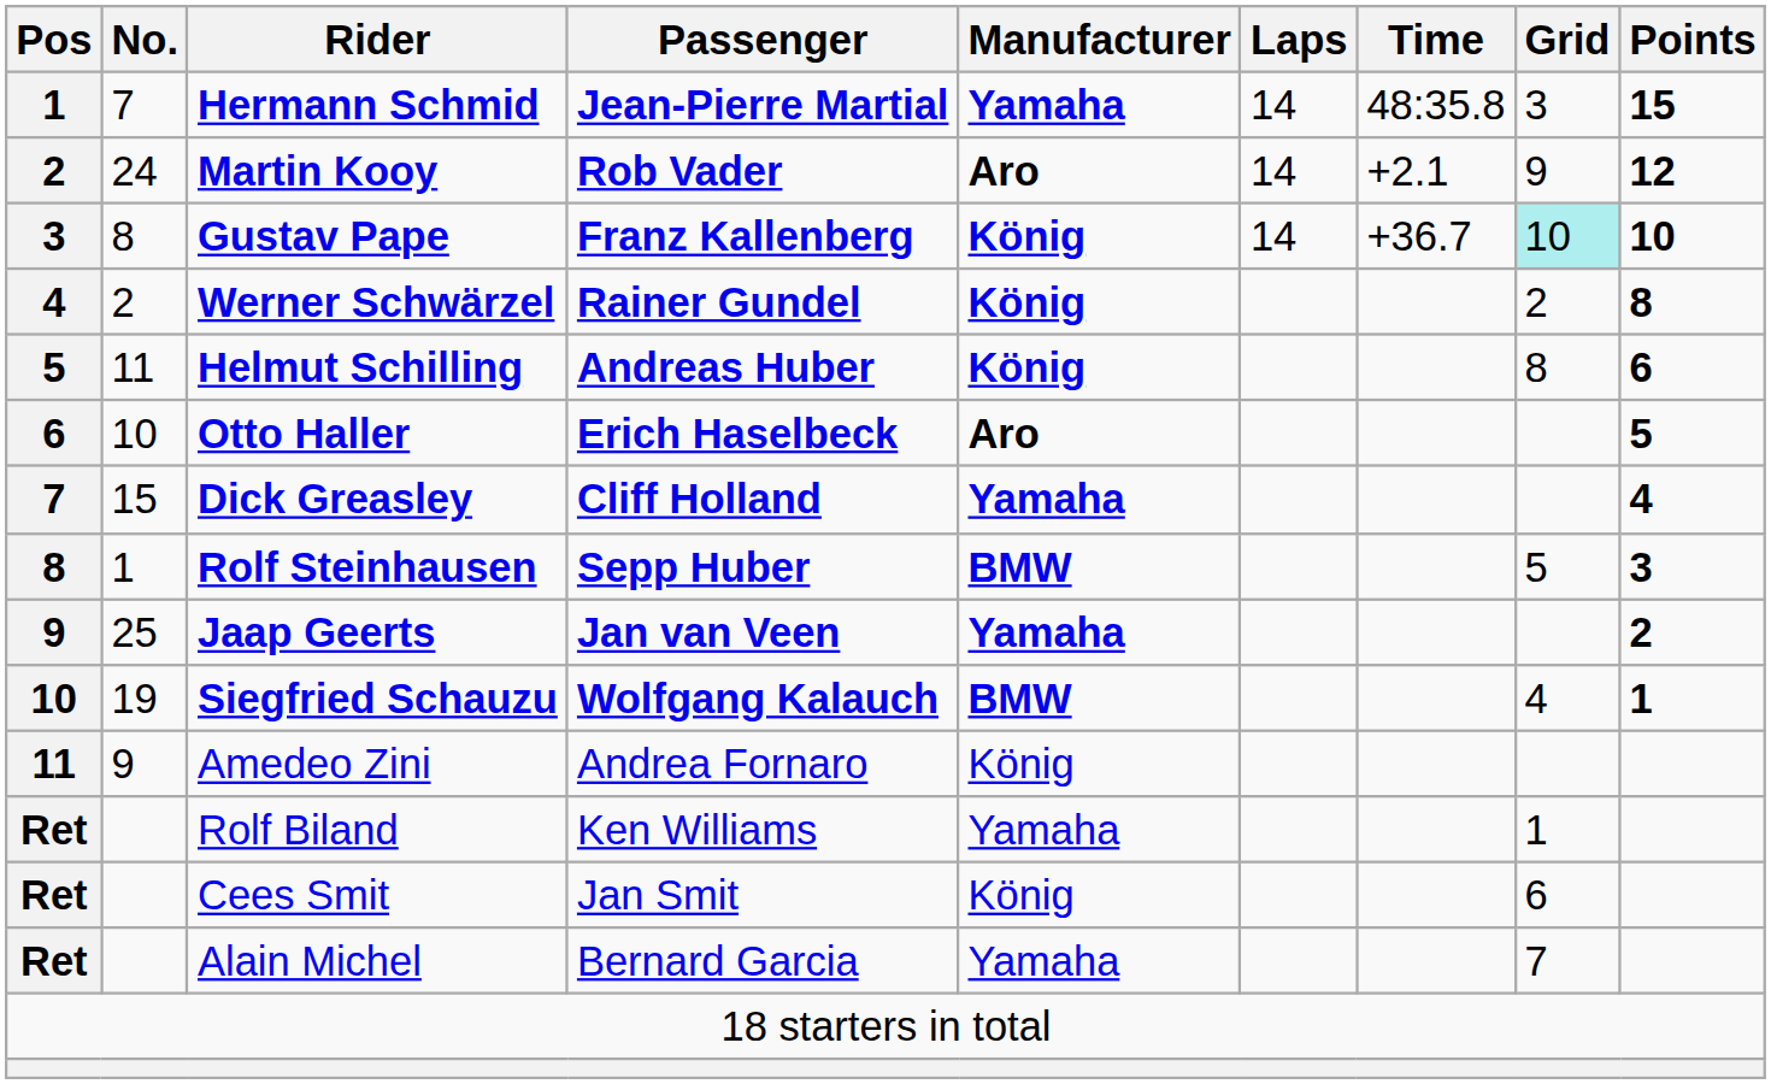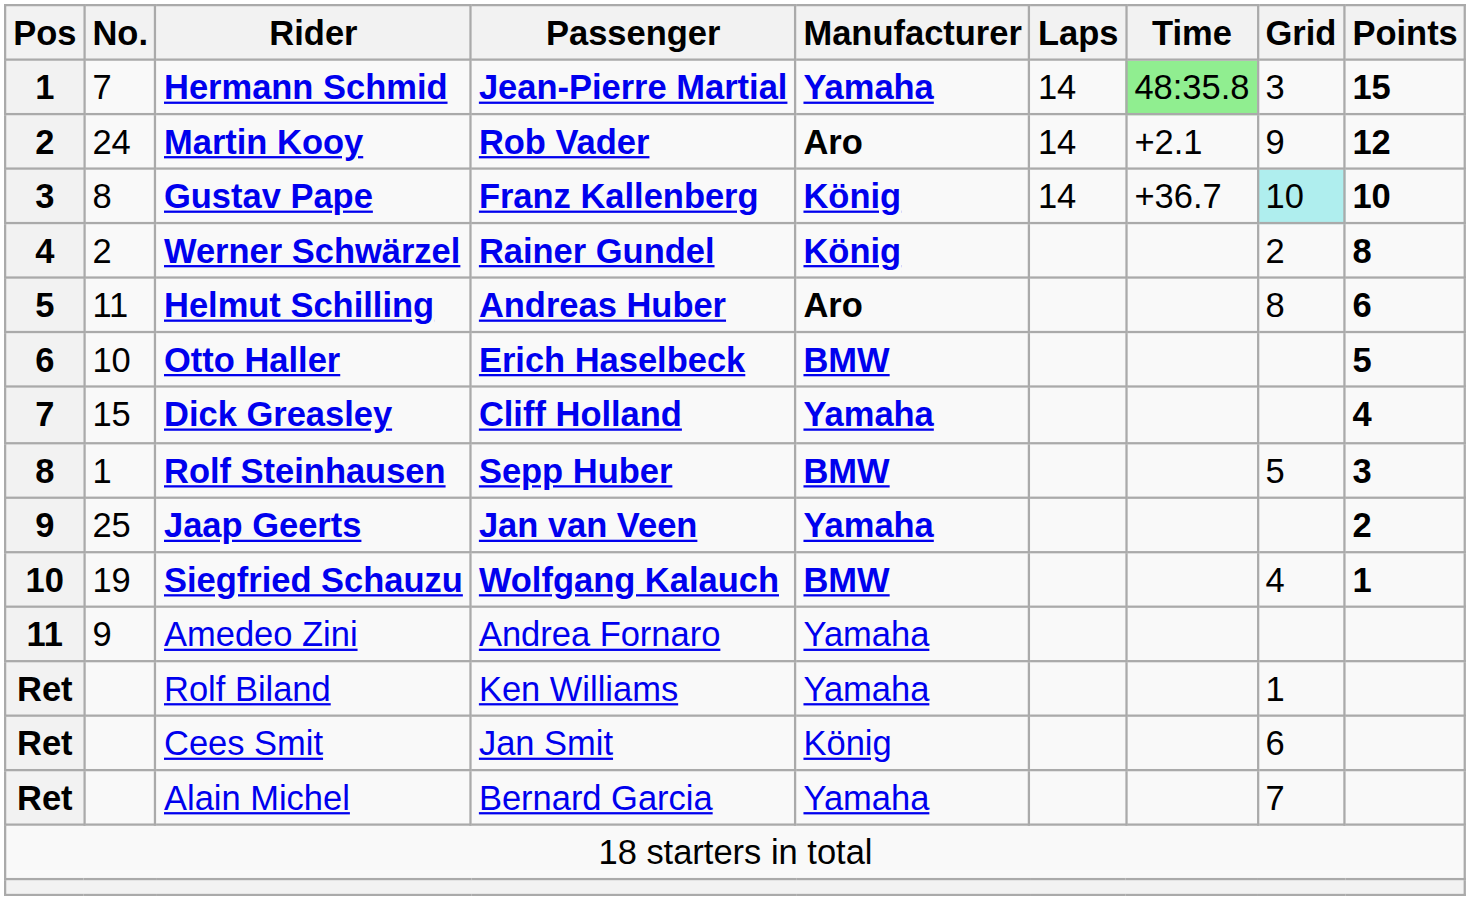Hermann Schmid | Time: no background -> lightgreen background
Helmut Schilling | Manufacturer: König -> Aro
Otto Haller | Manufacturer: Aro -> BMW
Amedeo Zini | Manufacturer: König -> Yamaha
